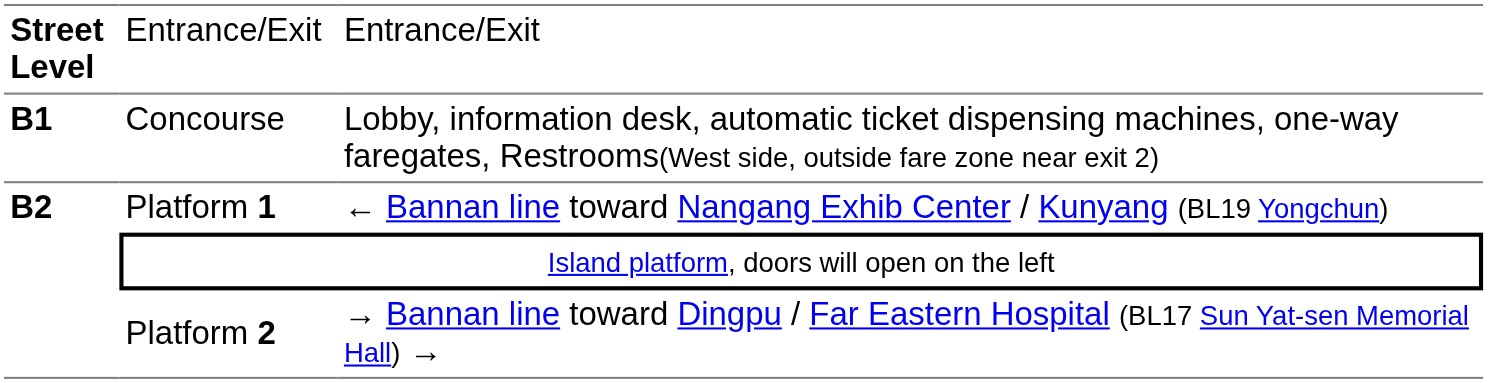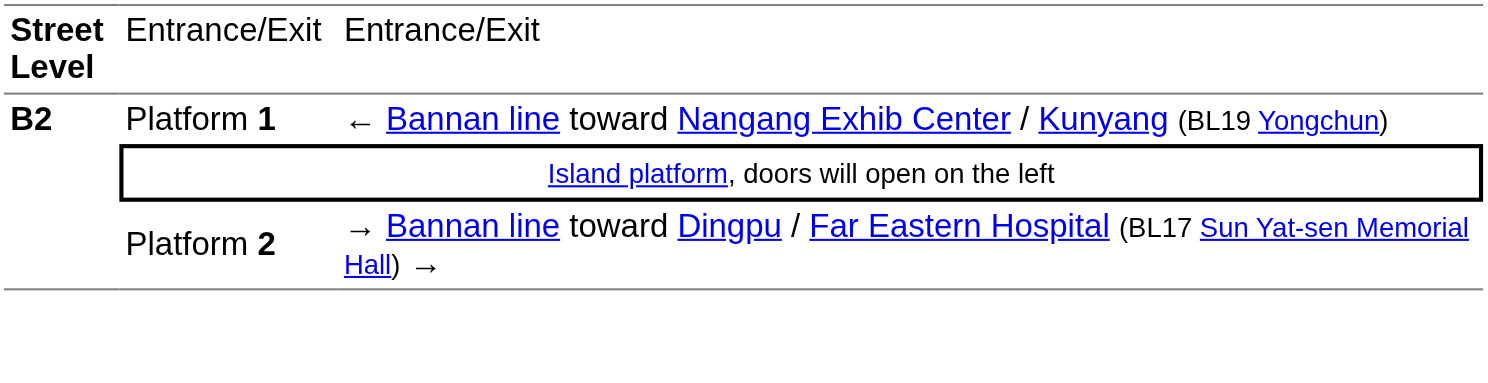- row: B1 | Concourse | Lobby, information desk, automatic ticket dispensing machines, one-way faregates, Restrooms(West side, outside fare zone near exit 2)
